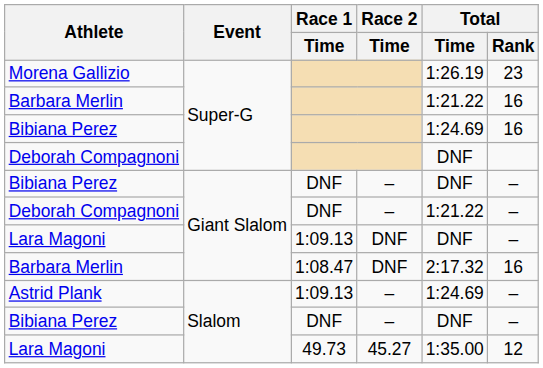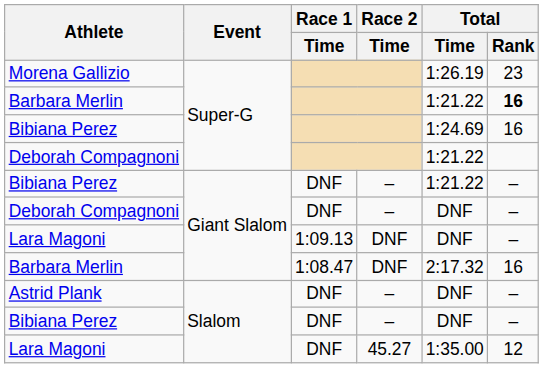Barbara Merlin / Super-G | Total / Rank: normal -> bold
Deborah Compagnoni / Super-G | Total / Time: DNF -> 1:21.22
Bibiana Perez / Giant Slalom | Total / Time: DNF -> 1:21.22
Deborah Compagnoni / Giant Slalom | Total / Time: 1:21.22 -> DNF
Astrid Plank | Race 1 / Time: 1:09.13 -> DNF
Astrid Plank | Total / Time: 1:24.69 -> DNF
Lara Magoni / Slalom | Race 1 / Time: 49.73 -> DNF
